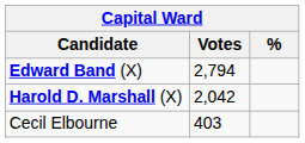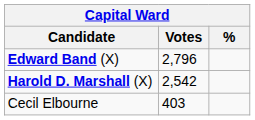Edward Band (X) | Votes: 2,794 -> 2,796
Harold D. Marshall (X) | Votes: 2,042 -> 2,542
